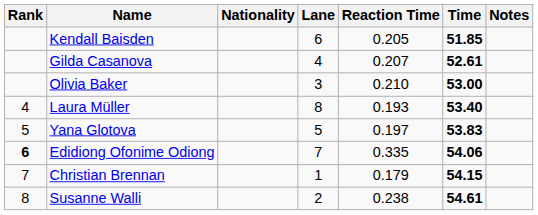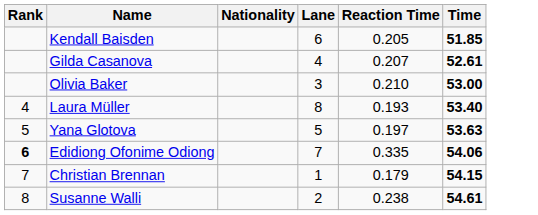- column: Notes
Yana Glotova | Time: 53.83 -> 53.63
